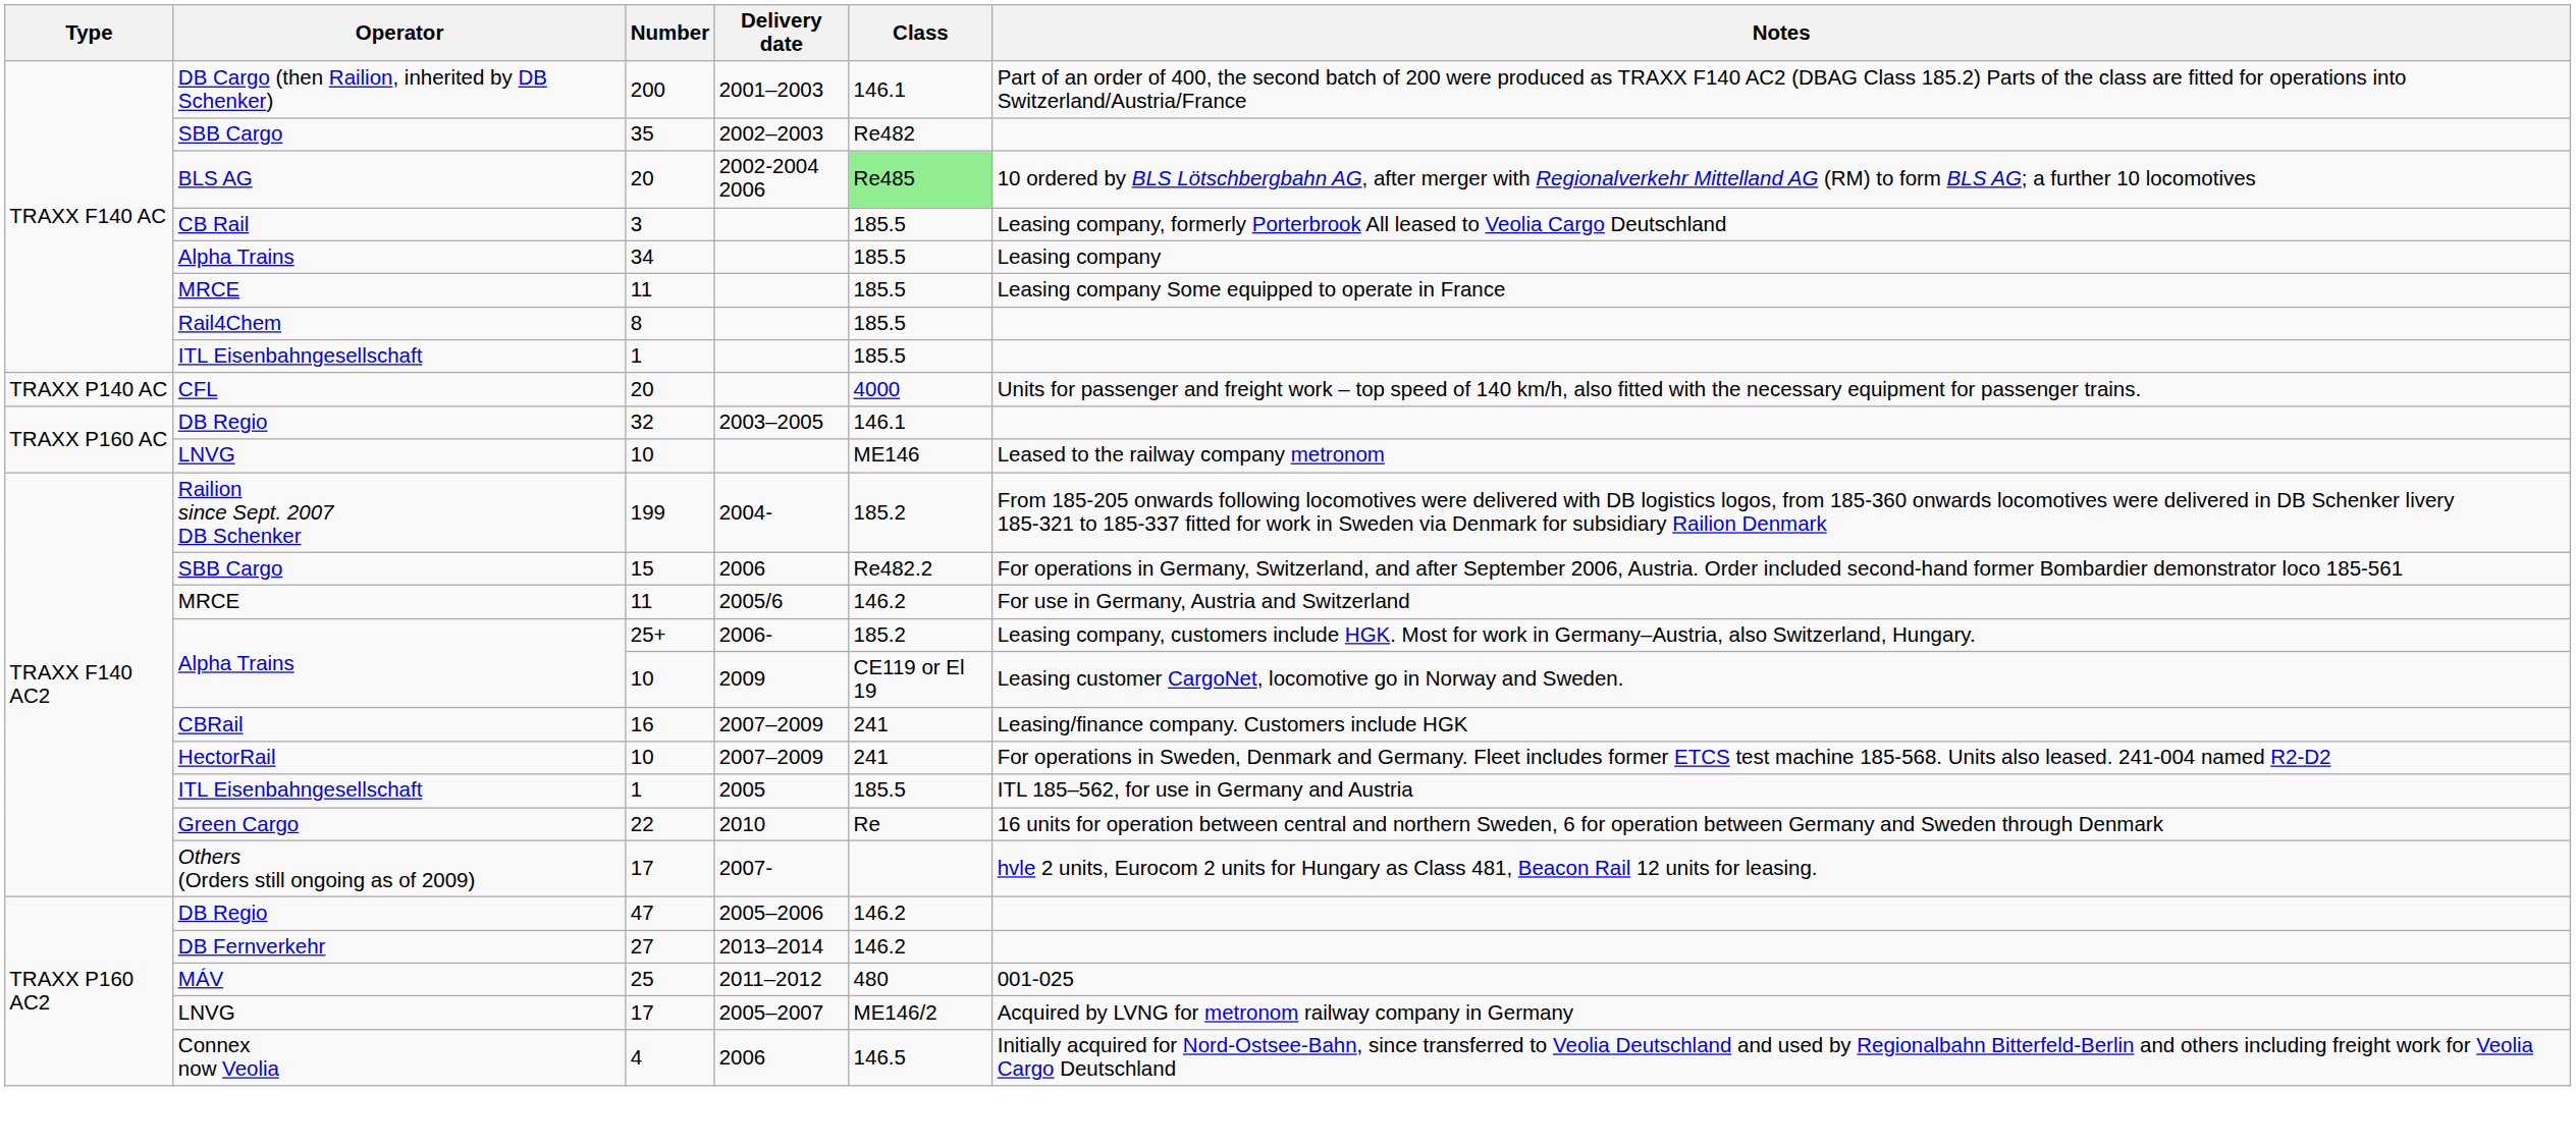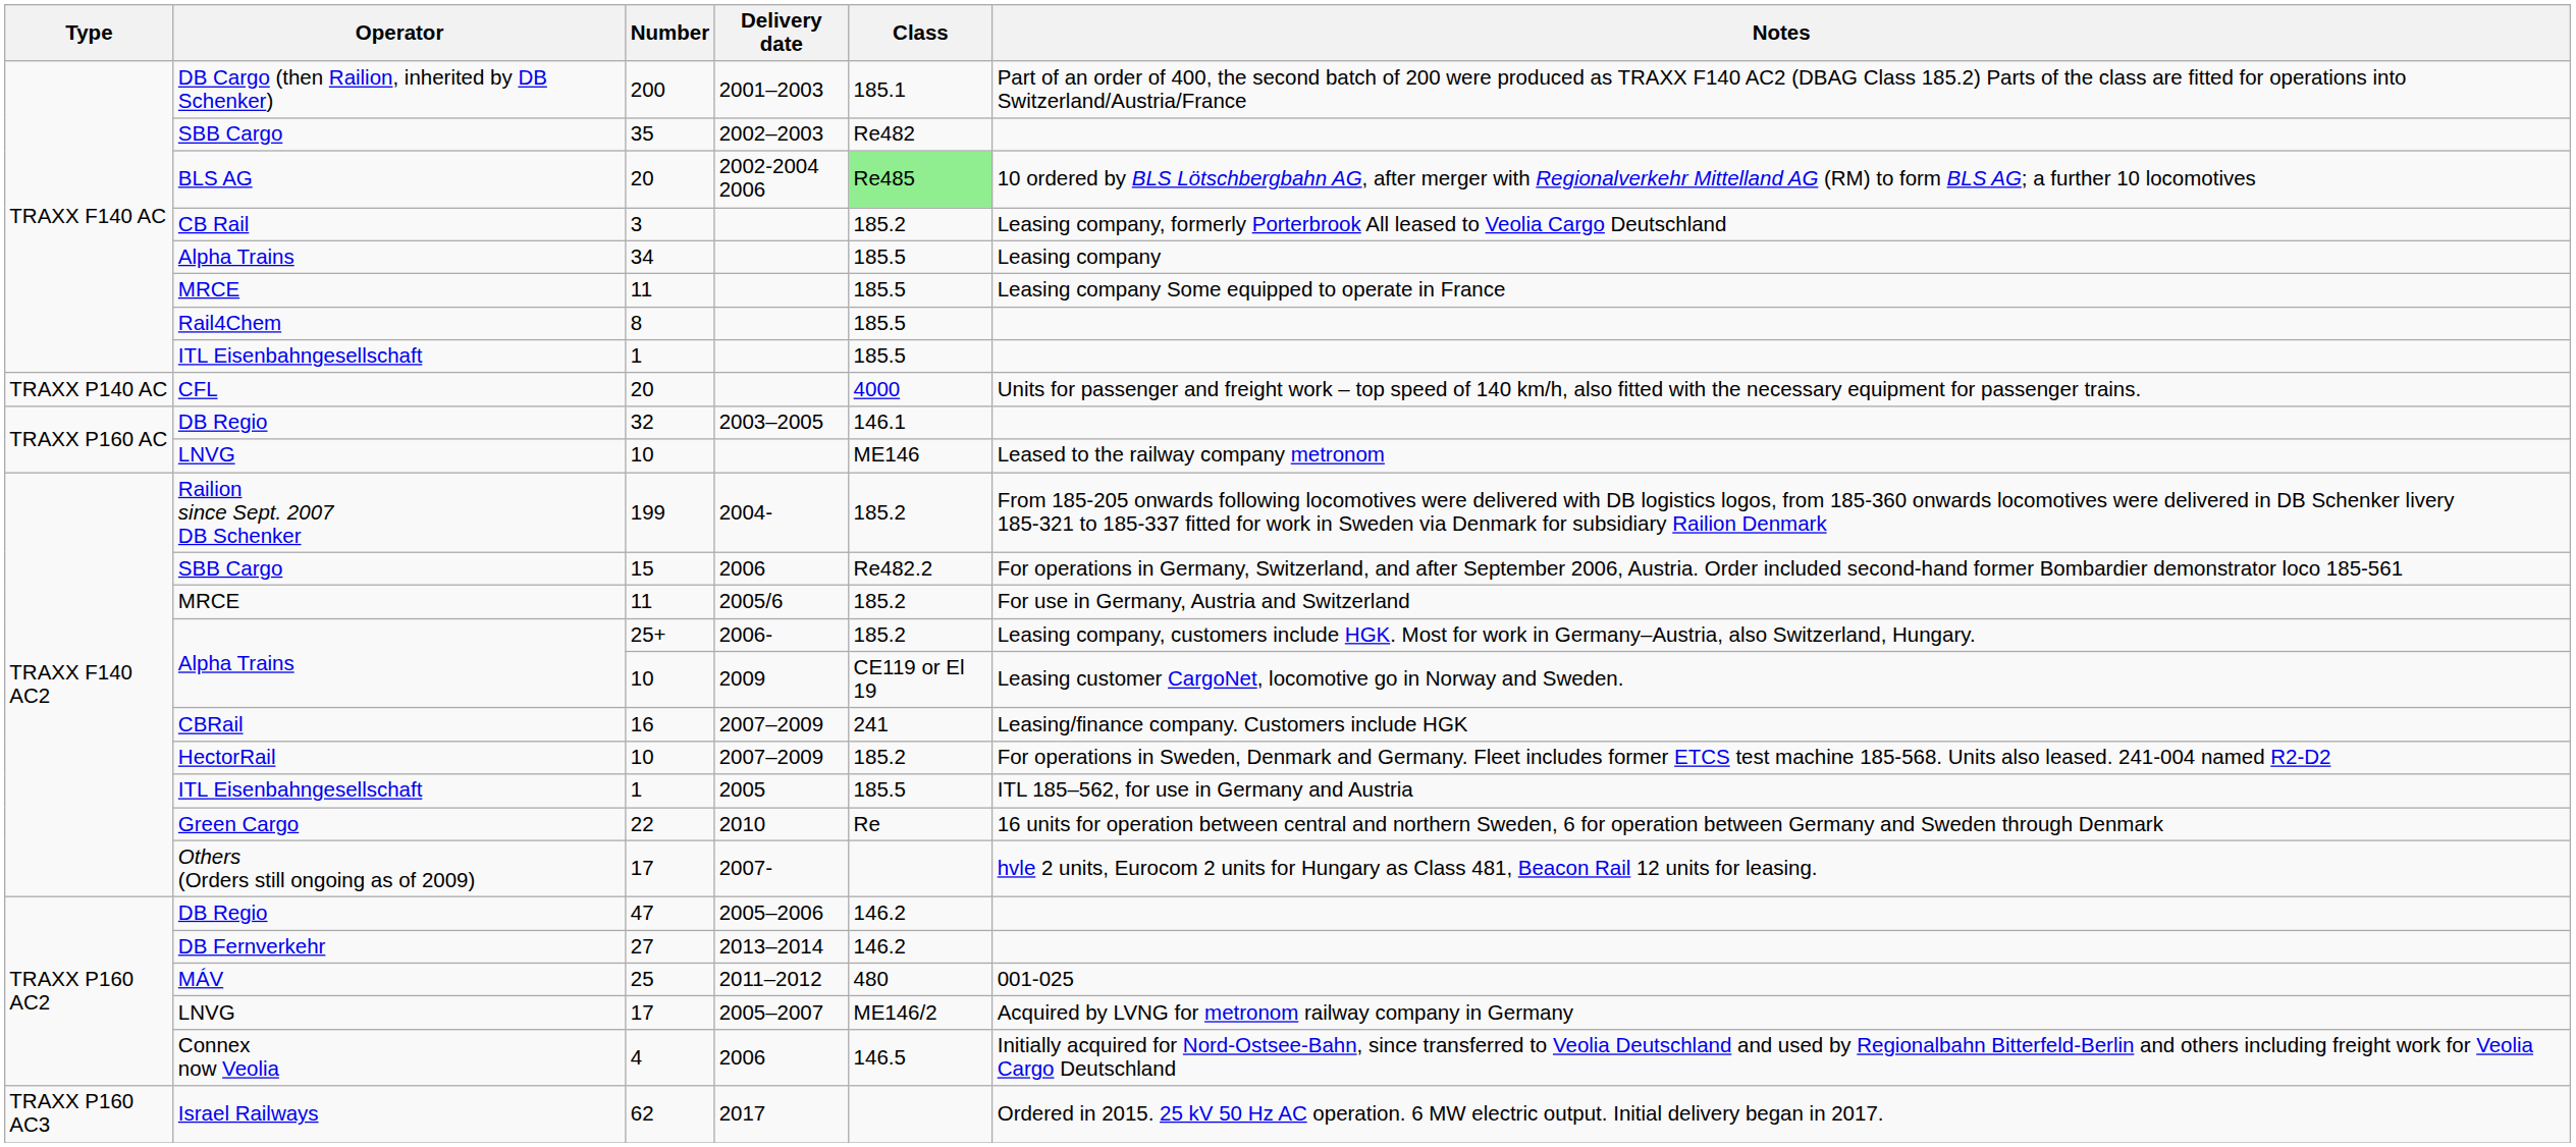200 | Class: 146.1 -> 185.1
3 | Class: 185.5 -> 185.2
11 / 2005/6 | Class: 146.2 -> 185.2
10 / 2007–2009 | Class: 241 -> 185.2
+ row: TRAXX P160 AC3 | Israel Railways | 62 | 2017 | Ordered in 2015. 25 kV 50 Hz AC operation. 6 MW electric output. Initial delivery began in 2017.
